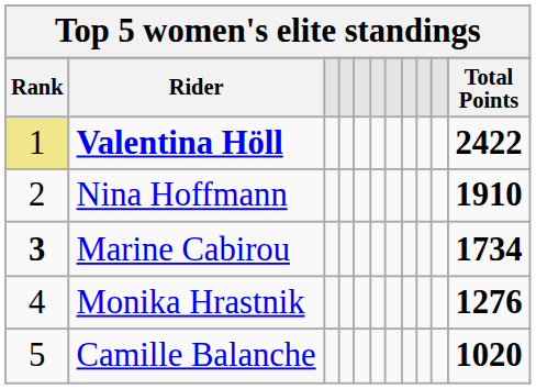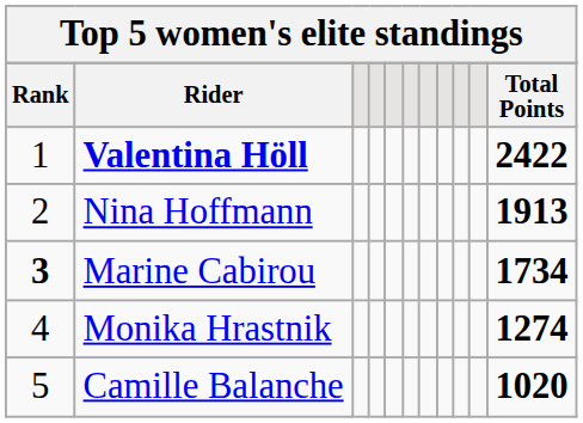Valentina Höll | Rank: khaki background -> no background
Nina Hoffmann | Total Points: 1910 -> 1913
Monika Hrastnik | Total Points: 1276 -> 1274
